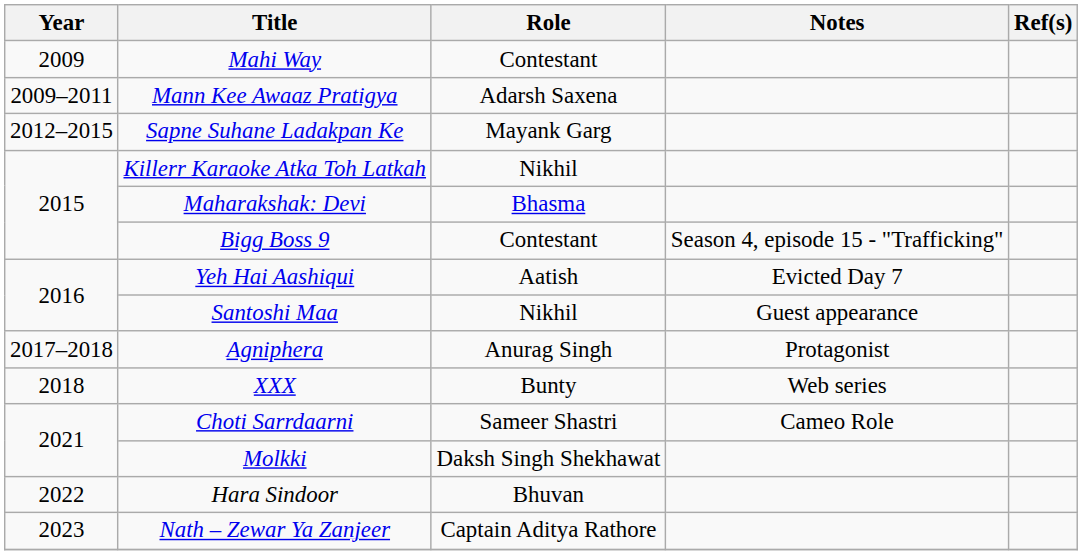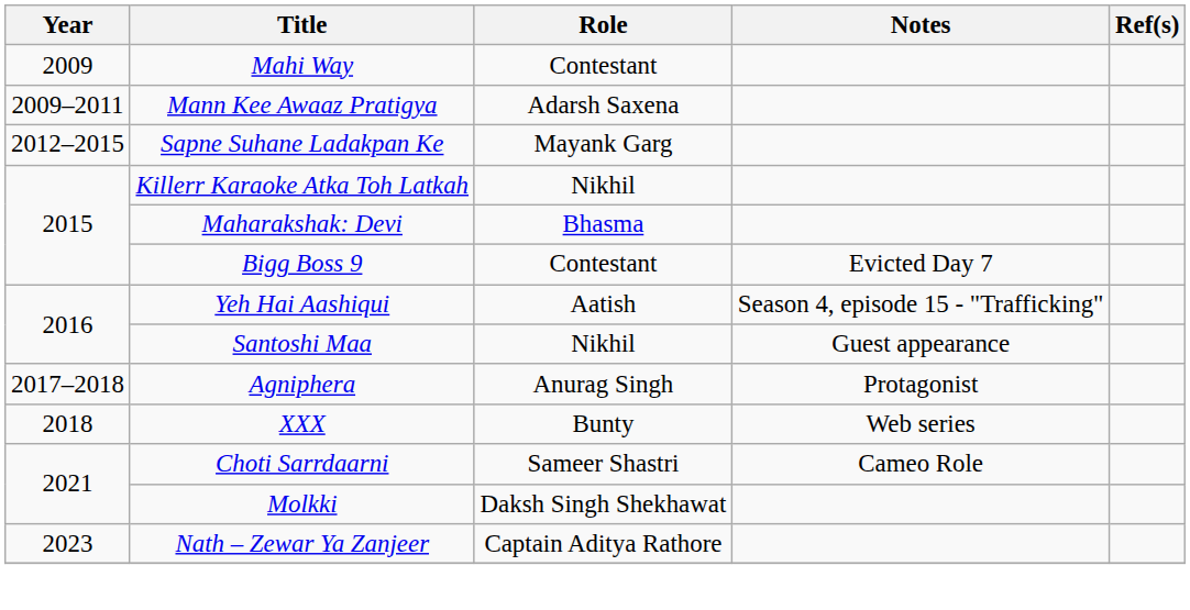Bigg Boss 9 | Notes: Season 4, episode 15 - "Trafficking" -> Evicted Day 7
Yeh Hai Aashiqui | Notes: Evicted Day 7 -> Season 4, episode 15 - "Trafficking"
- row: 2022 | Hara Sindoor | Bhuvan
